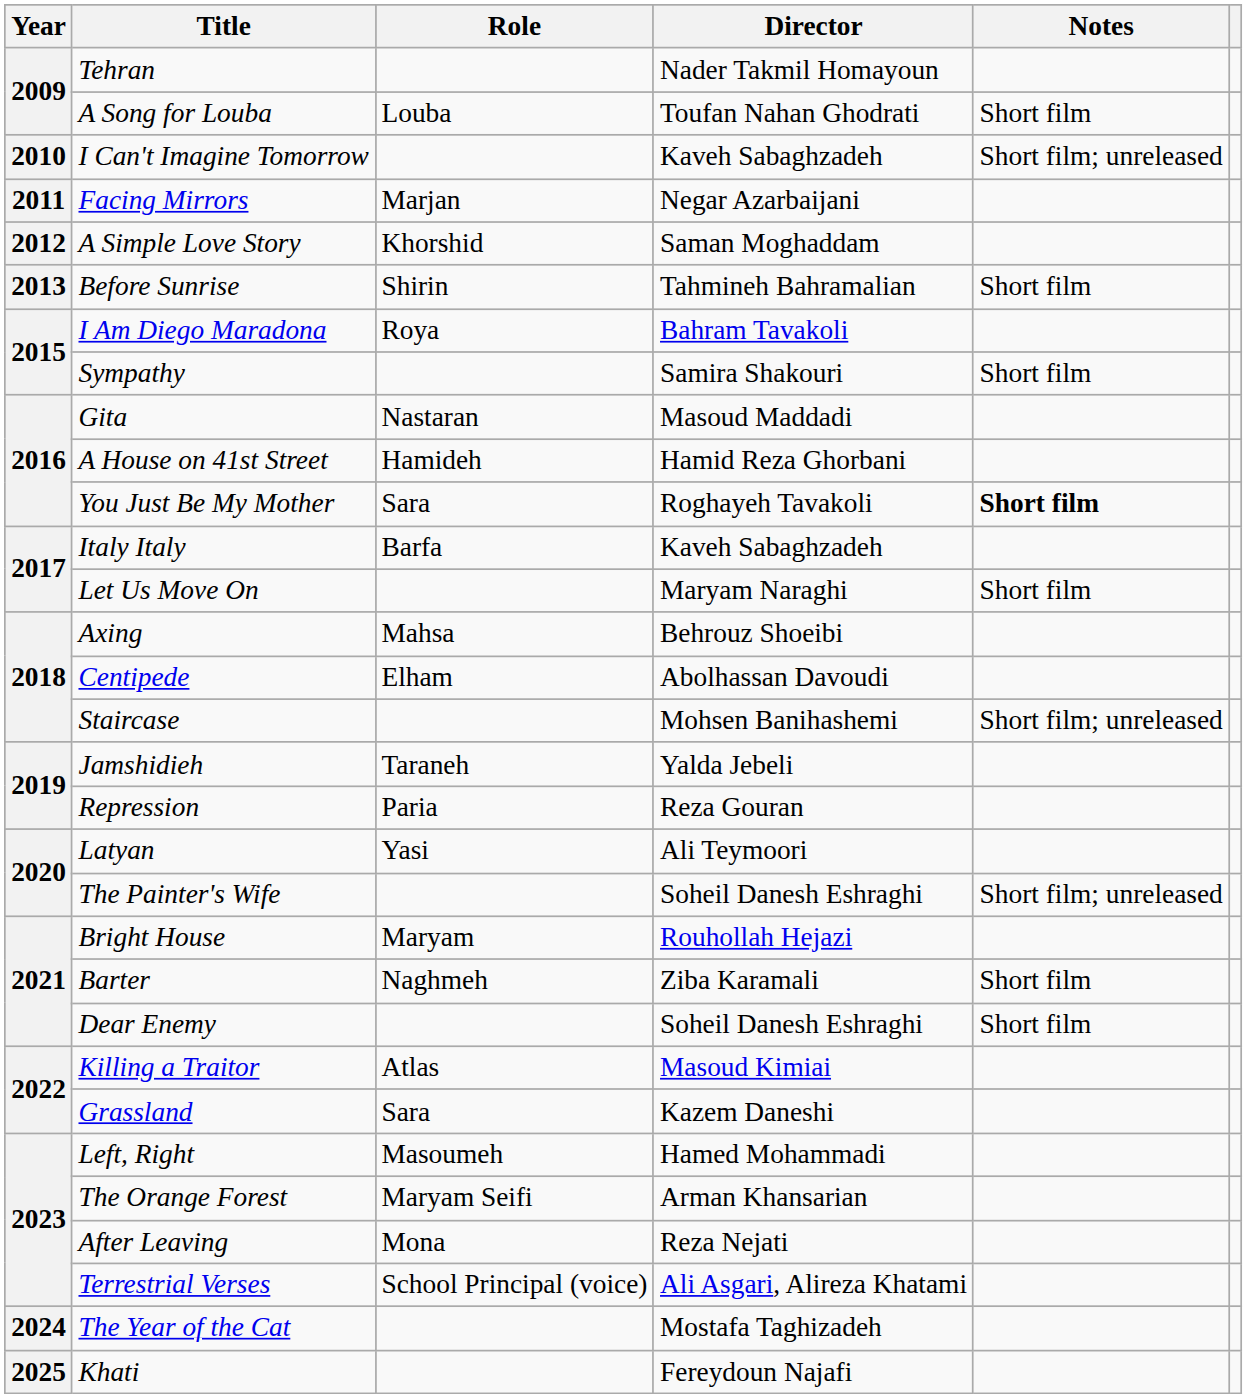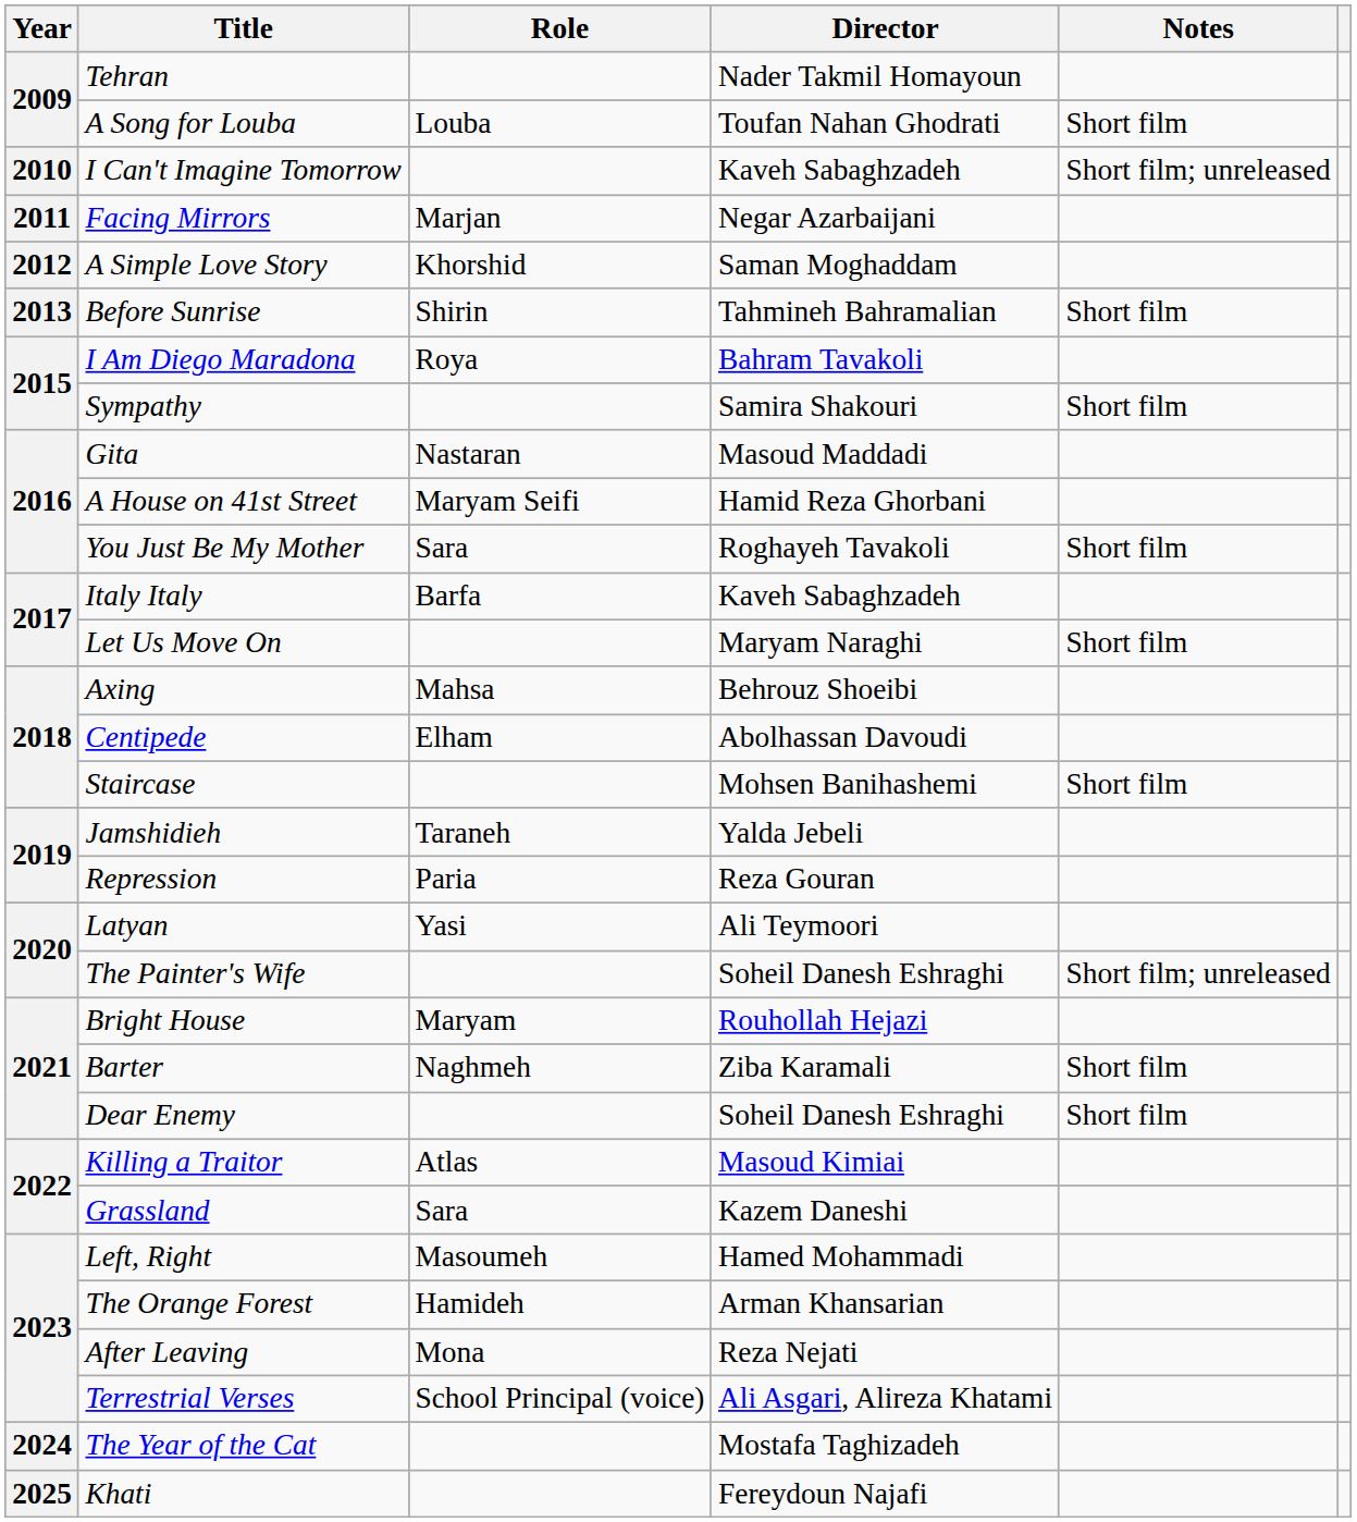A House on 41st Street | Role: Hamideh -> Maryam Seifi
You Just Be My Mother | Notes: bold -> normal
Staircase | Notes: Short film; unreleased -> Short film
The Orange Forest | Role: Maryam Seifi -> Hamideh
